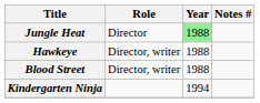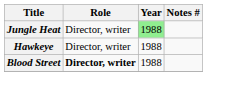Jungle Heat | Role: Director -> Director, writer
Blood Street | Role: normal -> bold
- row: Kindergarten Ninja | 1994
